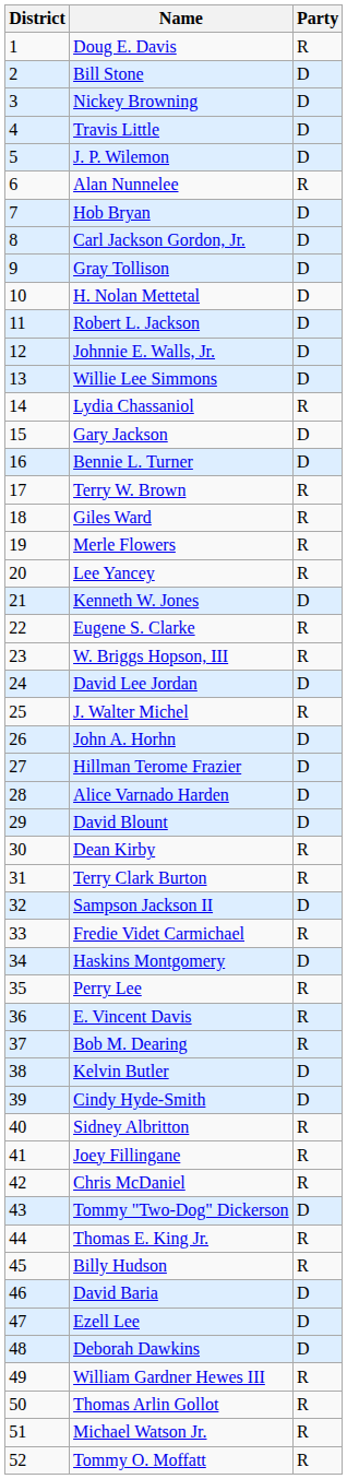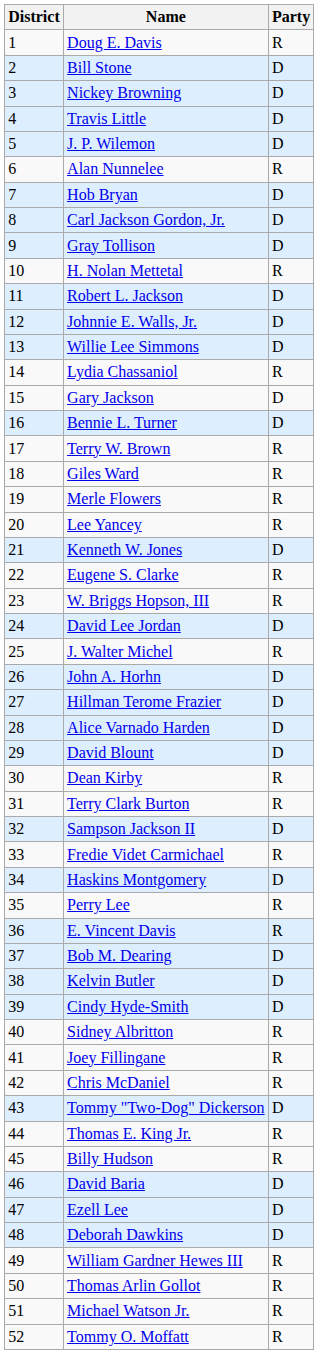H. Nolan Mettetal | Party: D -> R
Bob M. Dearing | Party: R -> D
